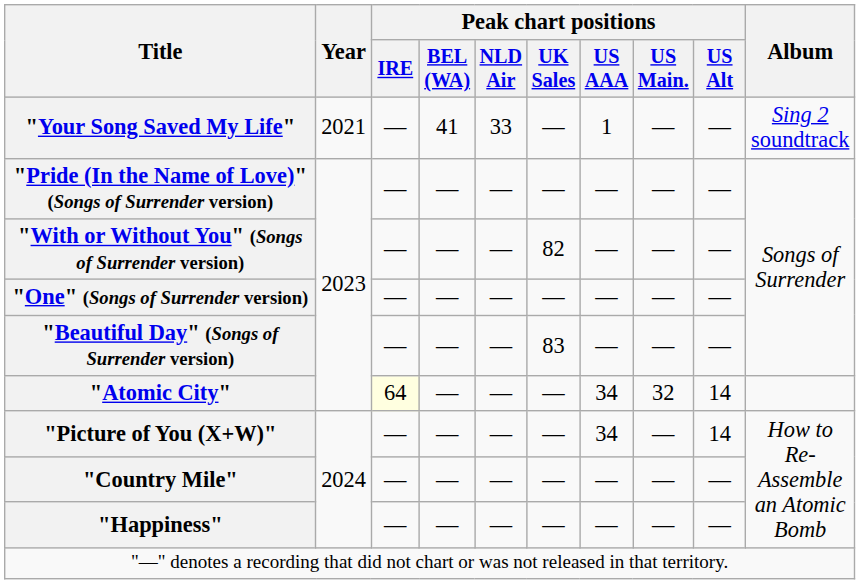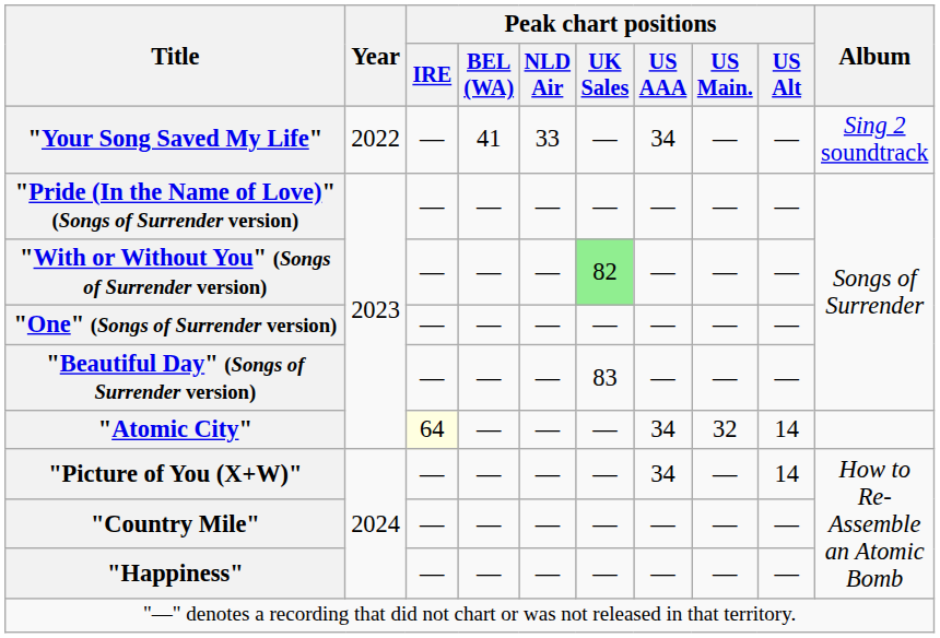"Your Song Saved My Life" | Year: 2021 -> 2022
"Your Song Saved My Life" | Peak chart positions / US AAA: 1 -> 34
"With or Without You" (Songs of Surrender version) | Peak chart positions / UK Sales: no background -> lightgreen background
